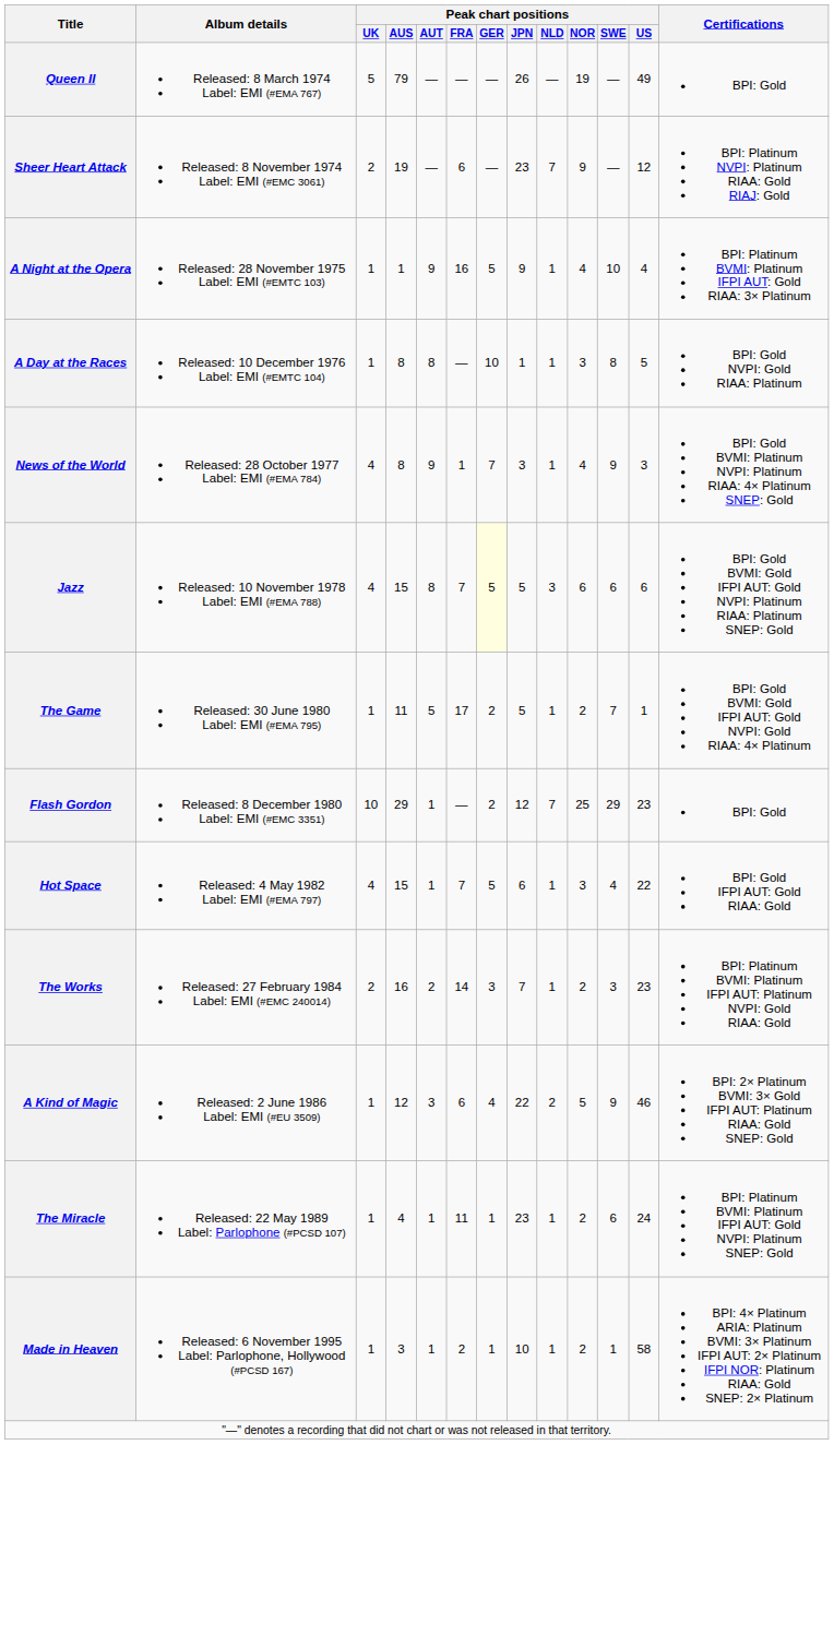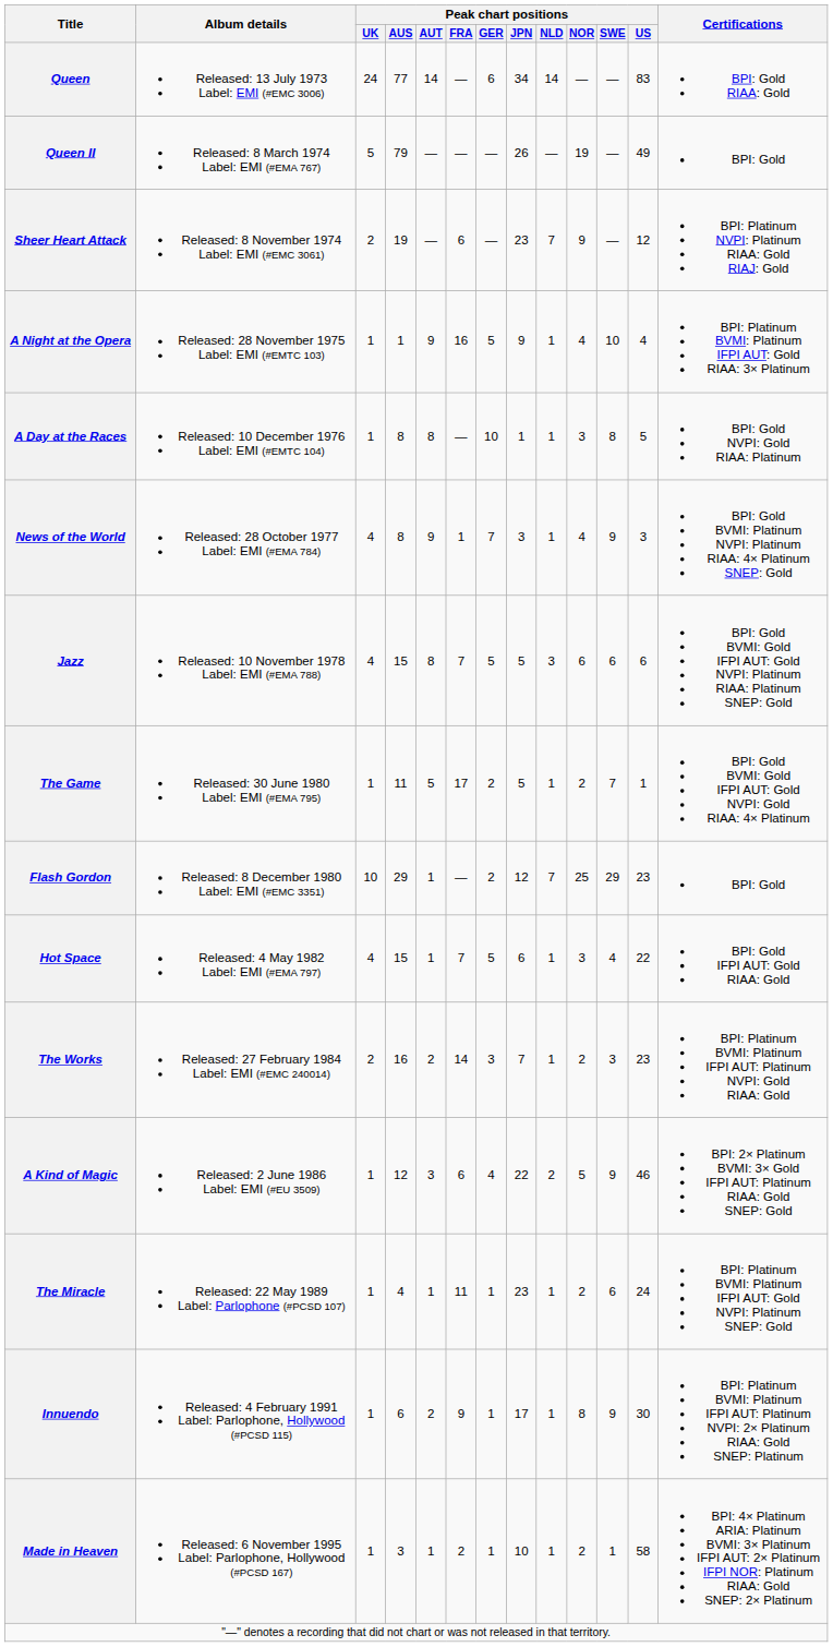+ row: Queen | Released: 13 July 1973 Label: EMI (#EMC 3006) | 24 | 77 | 14 | — | 6 | 34 | 14 | — | — | 83 | BPI: Gold RIAA: Gold
Jazz | Peak chart positions / GER: lightyellow background -> no background
+ row: Innuendo | Released: 4 February 1991 Label: Parlophone, Hollywood (#PCSD 115) | 1 | 6 | 2 | 9 | 1 | 17 | 1 | 8 | 9 | 30 | BPI: Platinum BVMI: Platinum IFPI AUT: Platinum NVPI: 2× Platinum RIAA: Gold SNEP: Platinum
